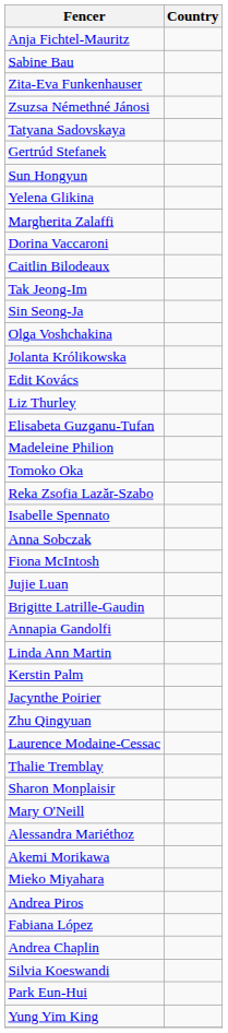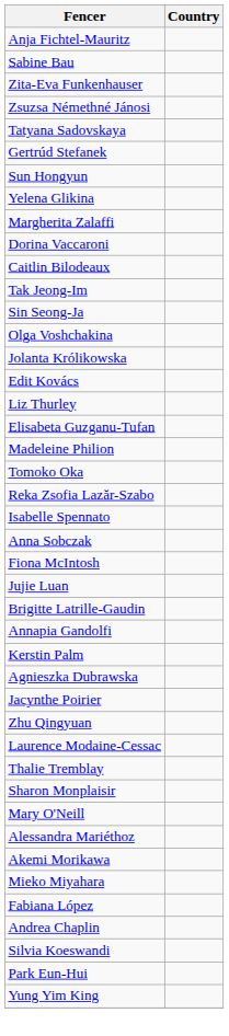- row: Linda Ann Martin
+ row: Agnieszka Dubrawska
- row: Andrea Piros
